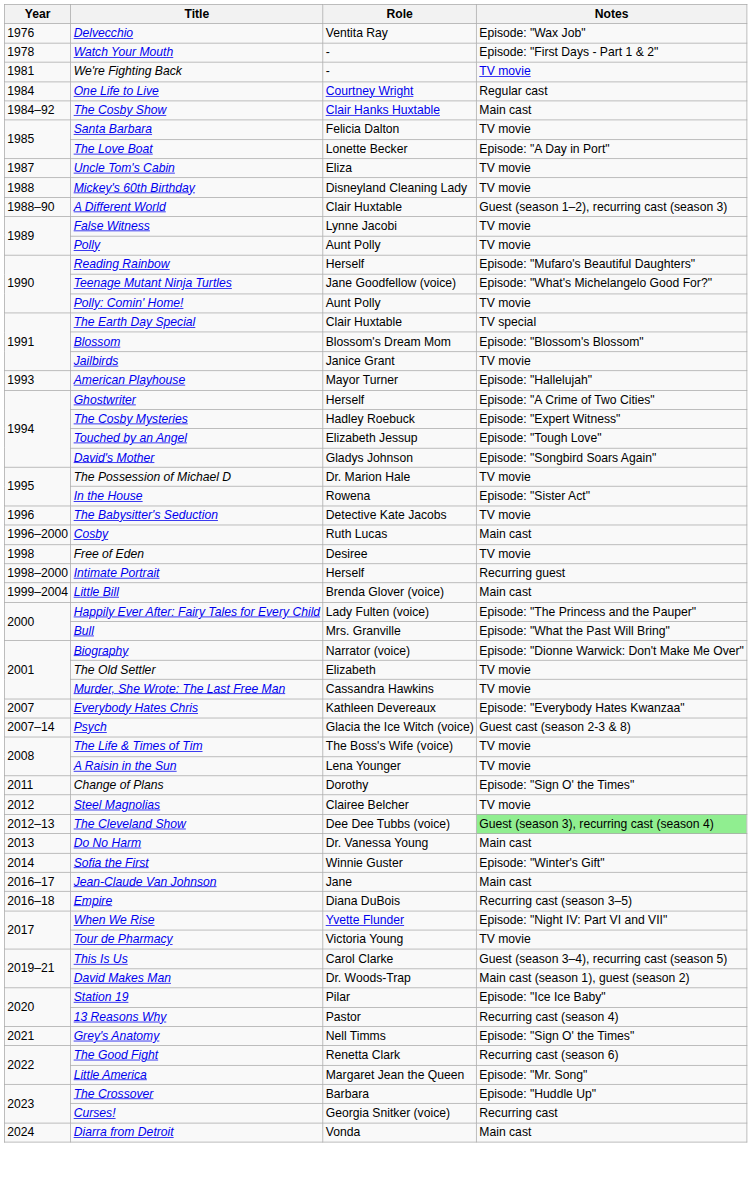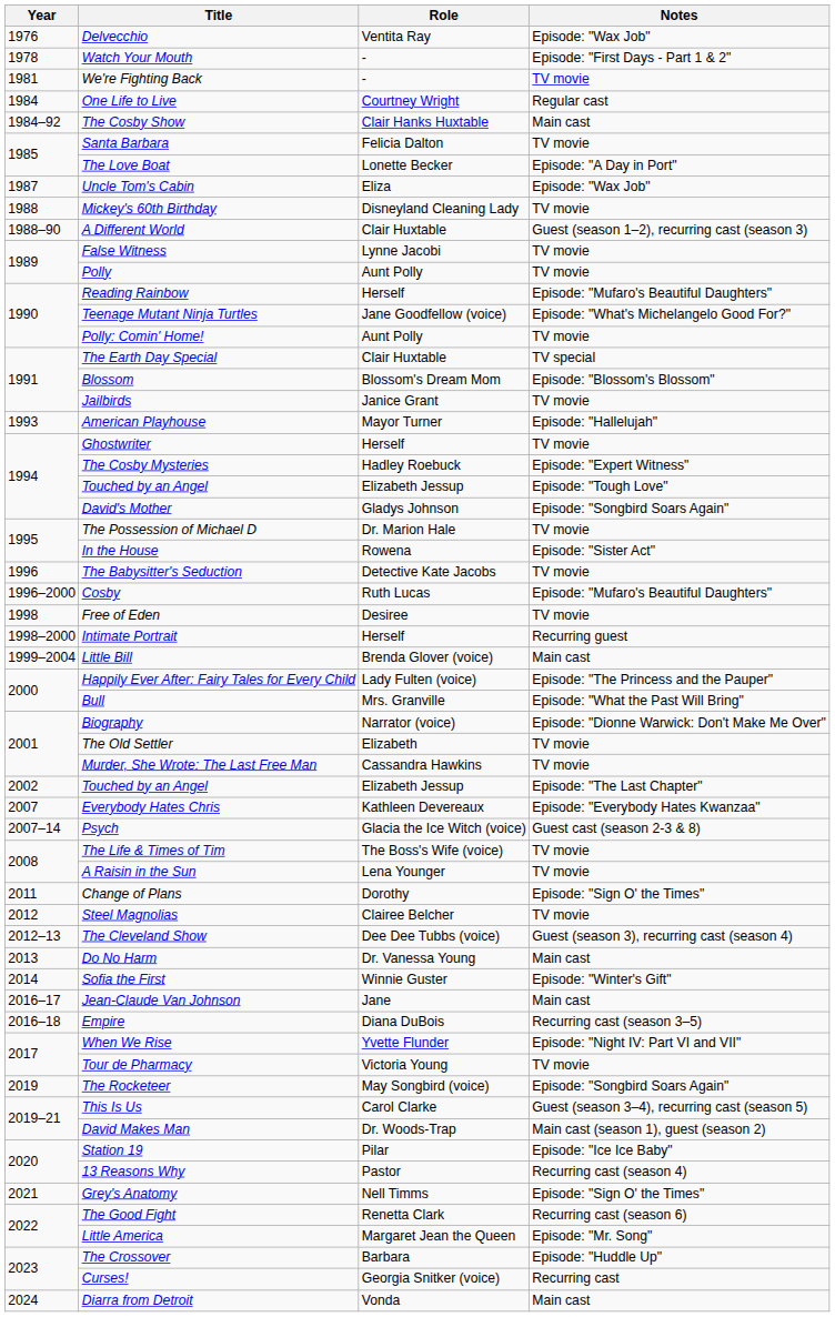Uncle Tom's Cabin | Notes: TV movie -> Episode: "Wax Job"
Ghostwriter | Notes: Episode: "A Crime of Two Cities" -> TV movie
Cosby | Notes: Main cast -> Episode: "Mufaro's Beautiful Daughters"
+ row: 2002 | Touched by an Angel | Elizabeth Jessup | Episode: "The Last Chapter"
The Cleveland Show | Notes: lightgreen background -> no background
+ row: 2019 | The Rocketeer | May Songbird (voice) | Episode: "Songbird Soars Again"
